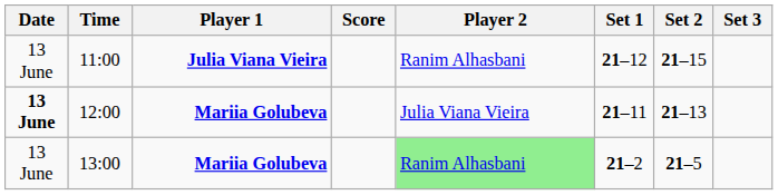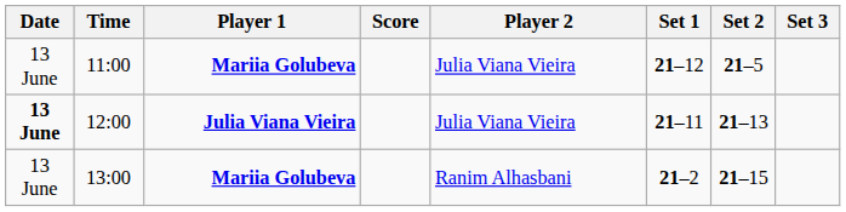11:00 | Player 1: Julia Viana Vieira -> Mariia Golubeva
11:00 | Player 2: Ranim Alhasbani -> Julia Viana Vieira
11:00 | Set 2: 21–15 -> 21–5
12:00 | Player 1: Mariia Golubeva -> Julia Viana Vieira
13:00 | Player 2: lightgreen background -> no background
13:00 | Set 2: 21–5 -> 21–15
